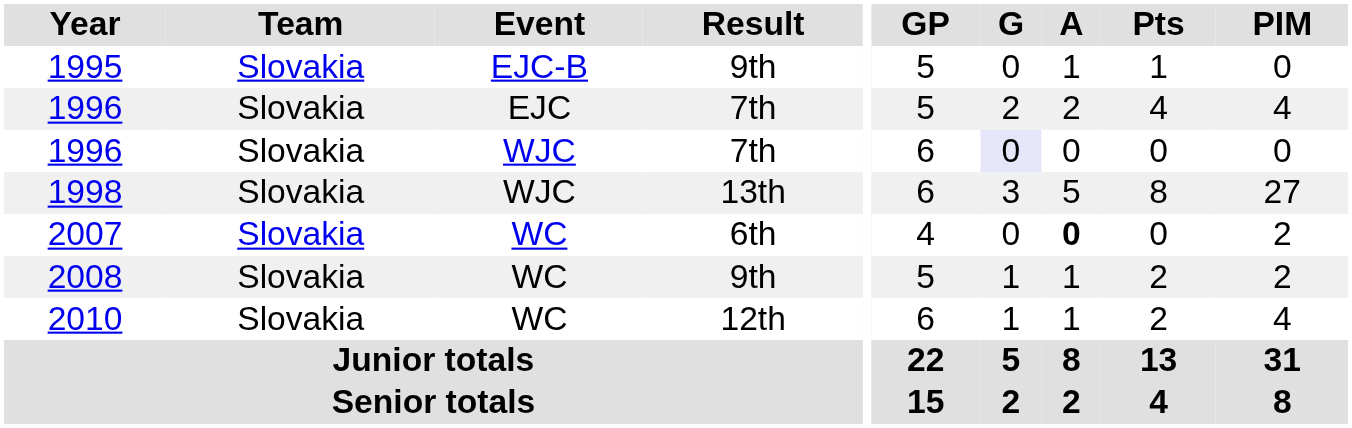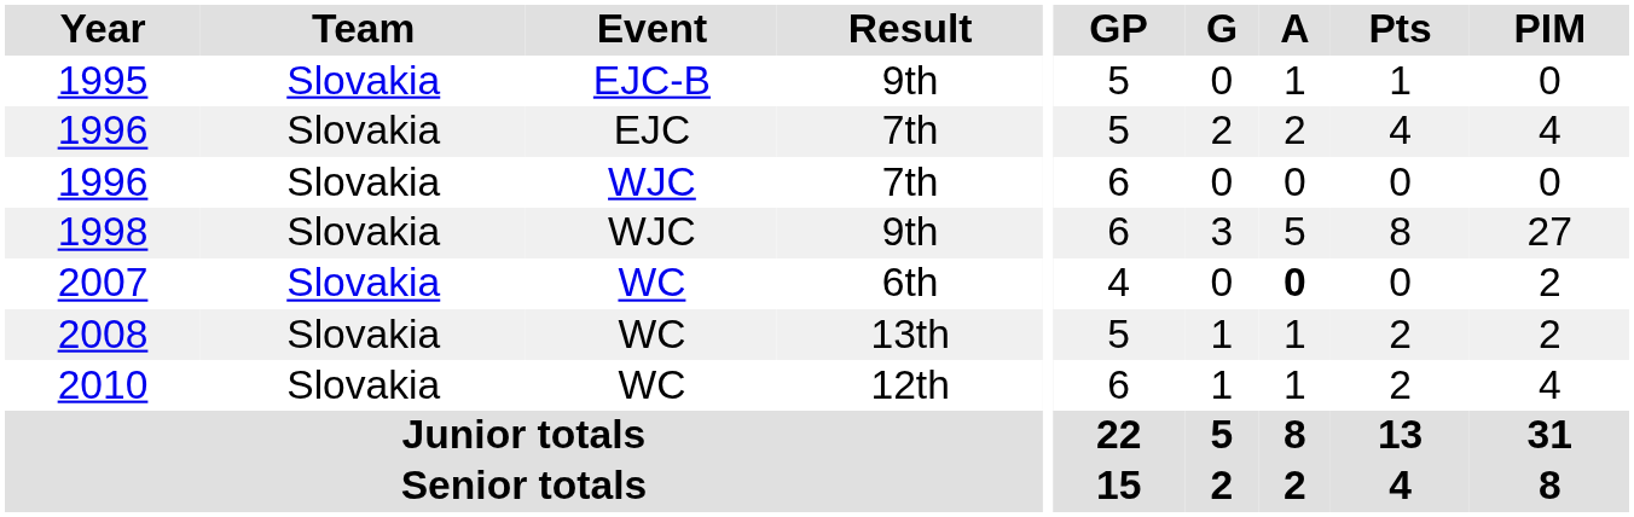1996 / WJC | G: lavender background -> no background
1998 | Result: 13th -> 9th
2008 | Result: 9th -> 13th
